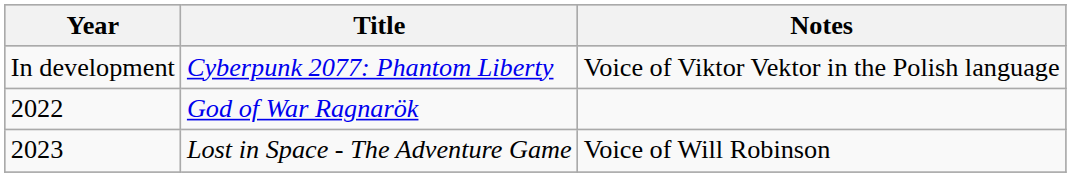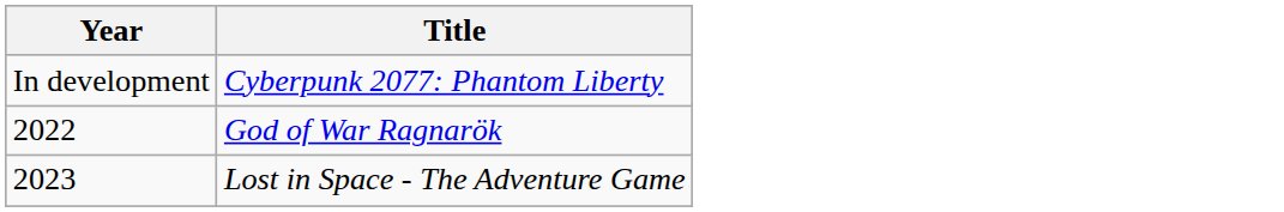- column: Notes | Voice of Viktor Vektor in the Polish language | Voice of Will Robinson
